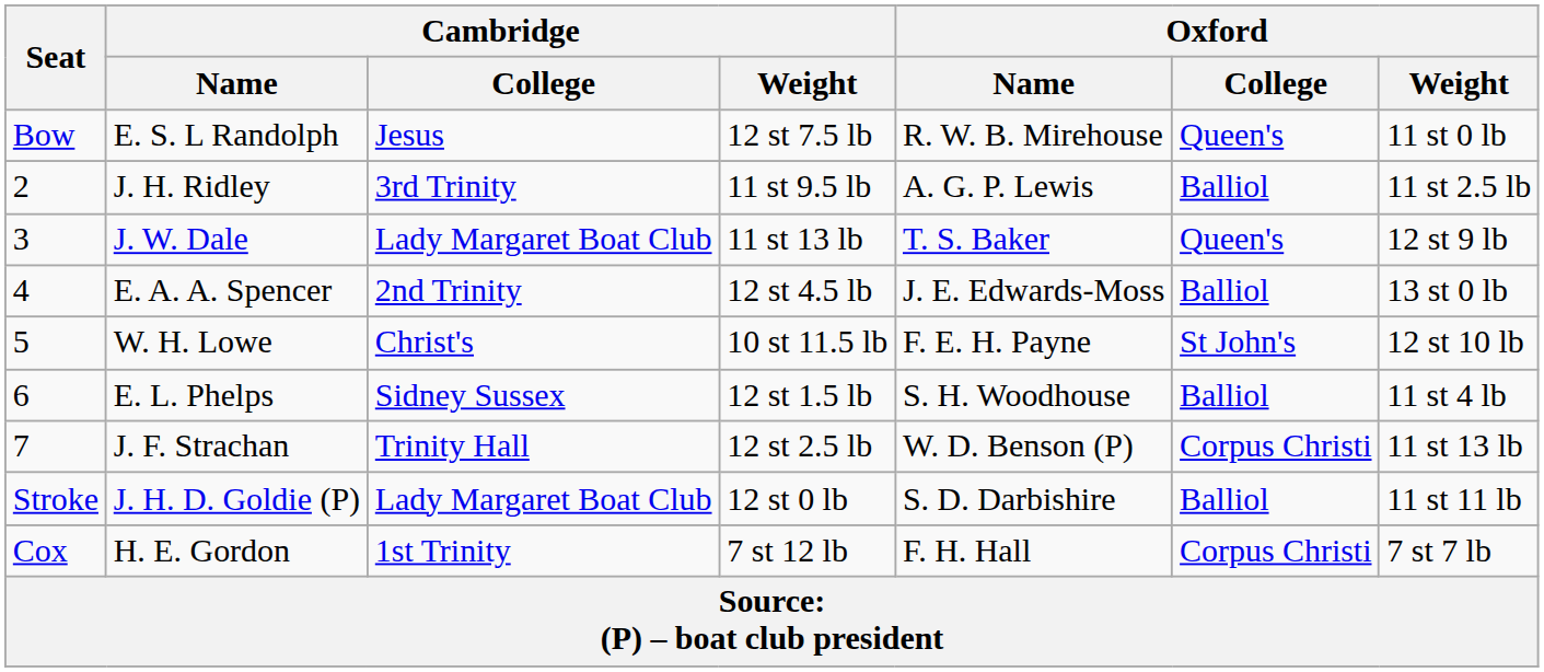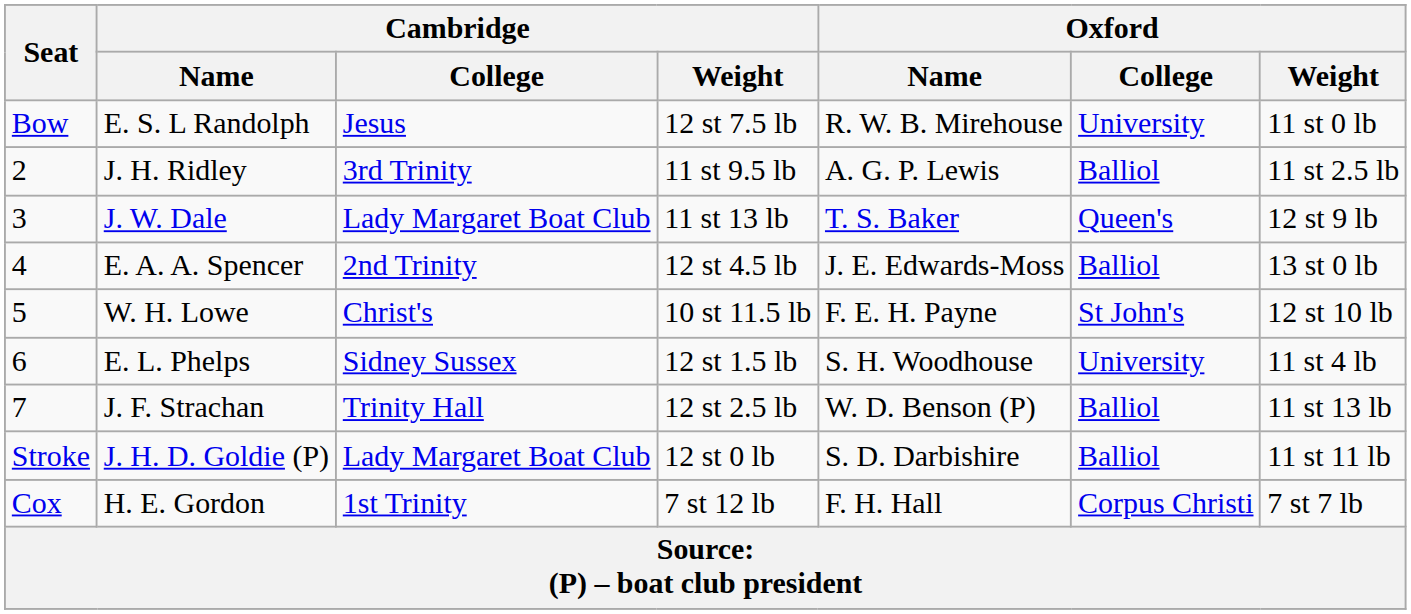E. S. L Randolph | Oxford / College: Queen's -> University
E. L. Phelps | Oxford / College: Balliol -> University
J. F. Strachan | Oxford / College: Corpus Christi -> Balliol
